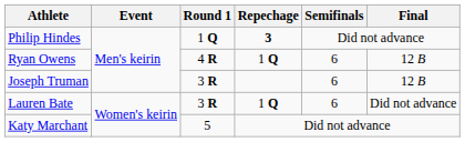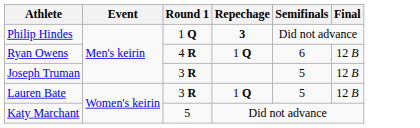Joseph Truman | Semifinals: 6 -> 5
Lauren Bate | Semifinals: 6 -> 5
Lauren Bate | Final: Did not advance -> 12 B
